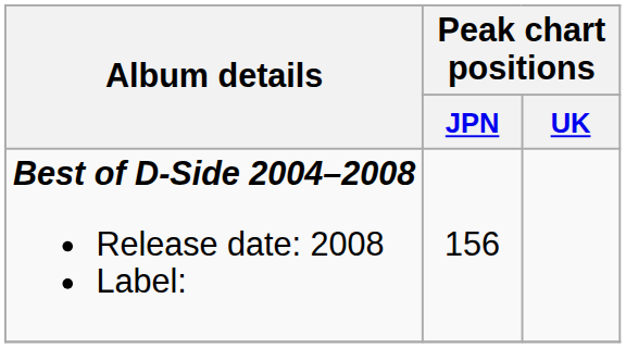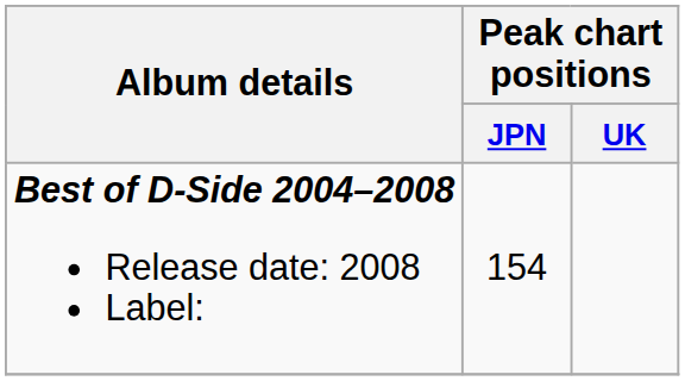Best of D-Side 2004–2008 Release date: 2008 Label: | Peak chart positions / JPN: 156 -> 154
